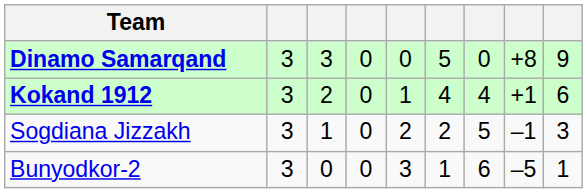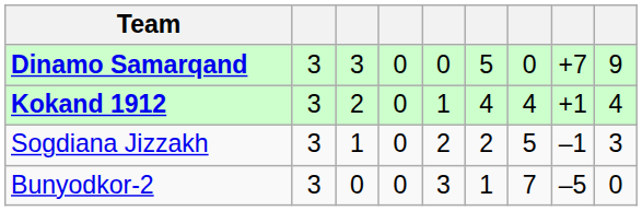Dinamo Samarqand | column 8: +8 -> +7
Kokand 1912 | column 9: 6 -> 4
Bunyodkor-2 | column 7: 6 -> 7
Bunyodkor-2 | column 9: 1 -> 0
